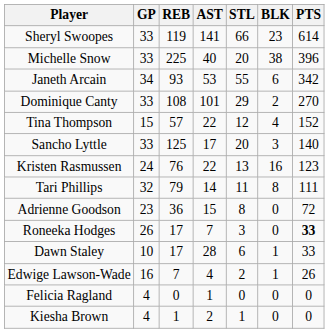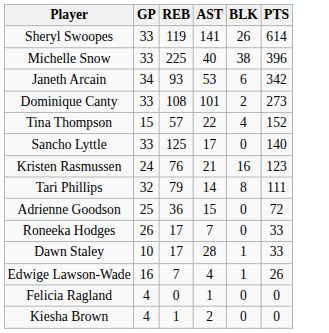- column: STL | 66 | 20 | 55 | 29 | 12 | 20 | 13 | 11 | 8 | 3 | 6 | 2 | 0 | 1
Sheryl Swoopes | BLK: 23 -> 26
Dominique Canty | PTS: 270 -> 273
Sancho Lyttle | BLK: 3 -> 0
Kristen Rasmussen | AST: 22 -> 21
Adrienne Goodson | GP: 23 -> 25
Roneeka Hodges | PTS: bold -> normal
